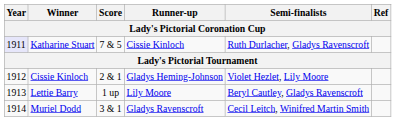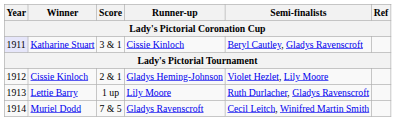Katharine Stuart | Score: 7 & 5 -> 3 & 1
Katharine Stuart | Semi-finalists: Ruth Durlacher, Gladys Ravenscroft -> Beryl Cautley, Gladys Ravenscroft
Lettie Barry | Semi-finalists: Beryl Cautley, Gladys Ravenscroft -> Ruth Durlacher, Gladys Ravenscroft
Muriel Dodd | Score: 3 & 1 -> 7 & 5
